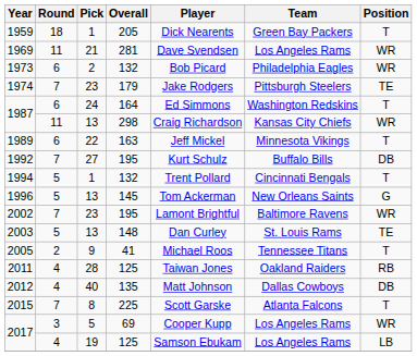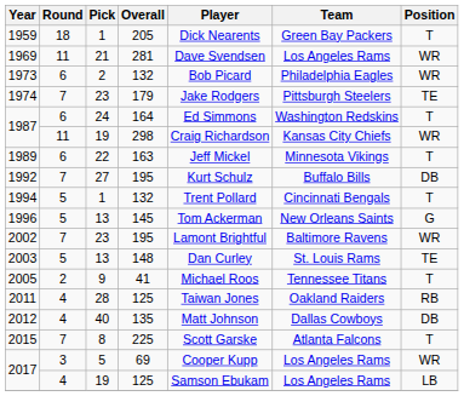1987 / 298 | Pick: 13 -> 19
